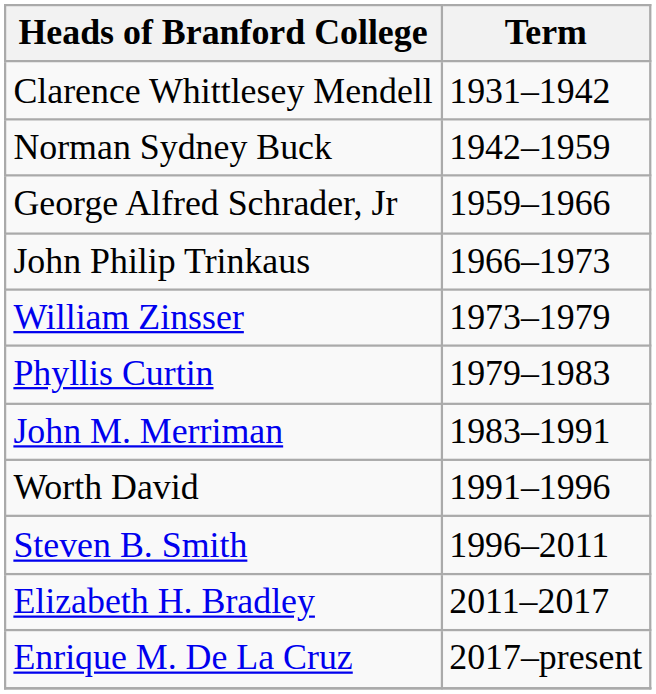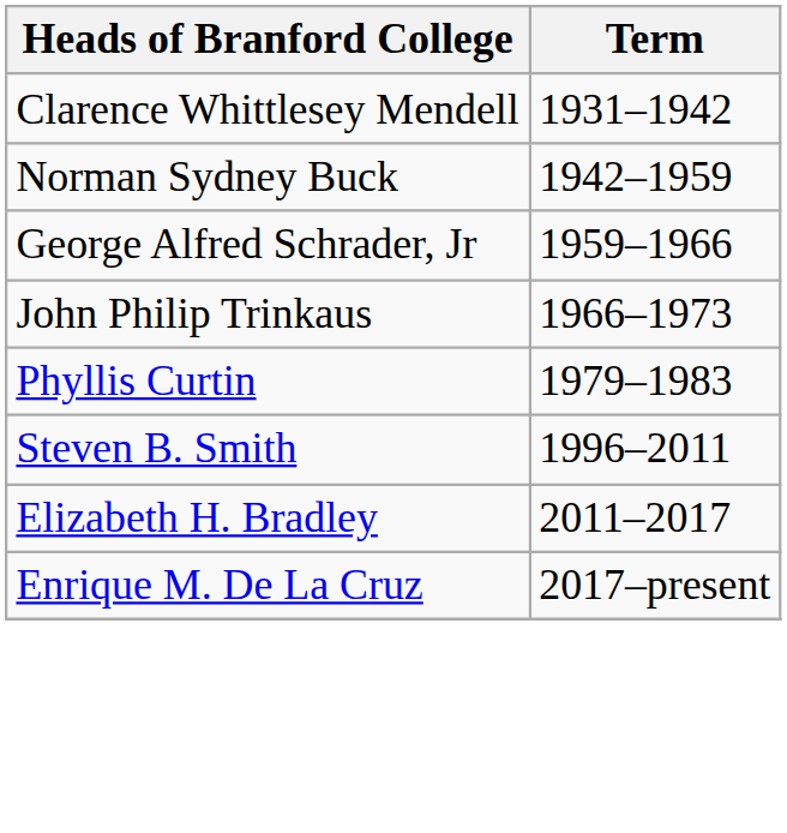- row: William Zinsser | 1973–1979
- row: John M. Merriman | 1983–1991
- row: Worth David | 1991–1996
